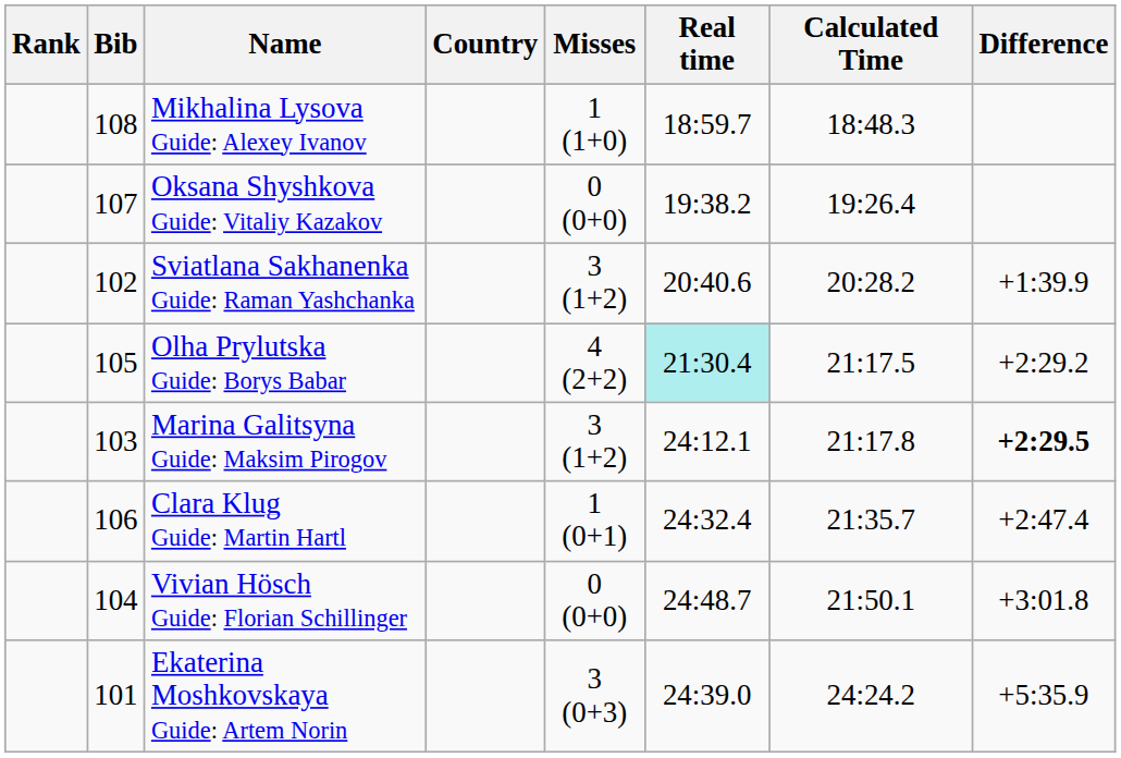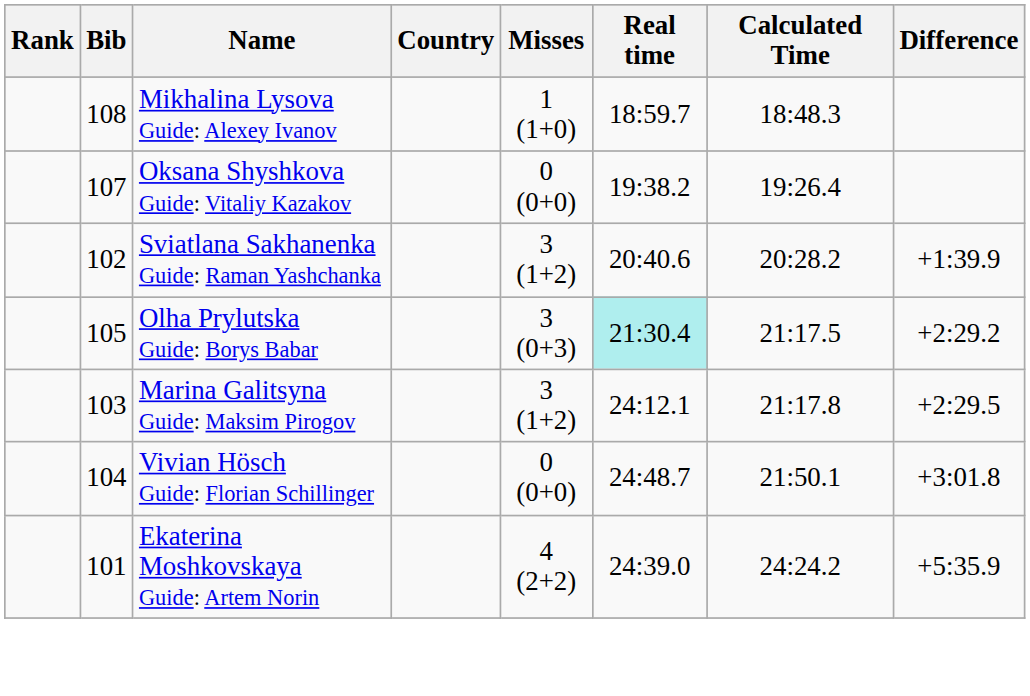Olha Prylutska Guide: Borys Babar | Misses: 4 (2+2) -> 3 (0+3)
Marina Galitsyna Guide: Maksim Pirogov | Difference: bold -> normal
- row: 106 | Clara Klug Guide: Martin Hartl | 1 (0+1) | 24:32.4 | 21:35.7 | +2:47.4
Ekaterina Moshkovskaya Guide: Artem Norin | Misses: 3 (0+3) -> 4 (2+2)
